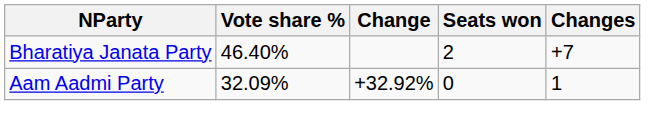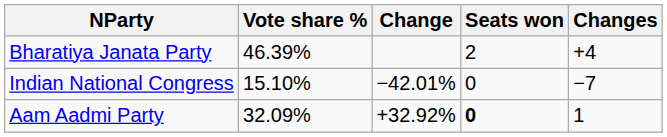Bharatiya Janata Party | Vote share %: 46.40% -> 46.39%
Bharatiya Janata Party | Changes: +7 -> +4
+ row: Indian National Congress | 15.10% | −42.01% | 0 | −7
Aam Aadmi Party | Seats won: normal -> bold
